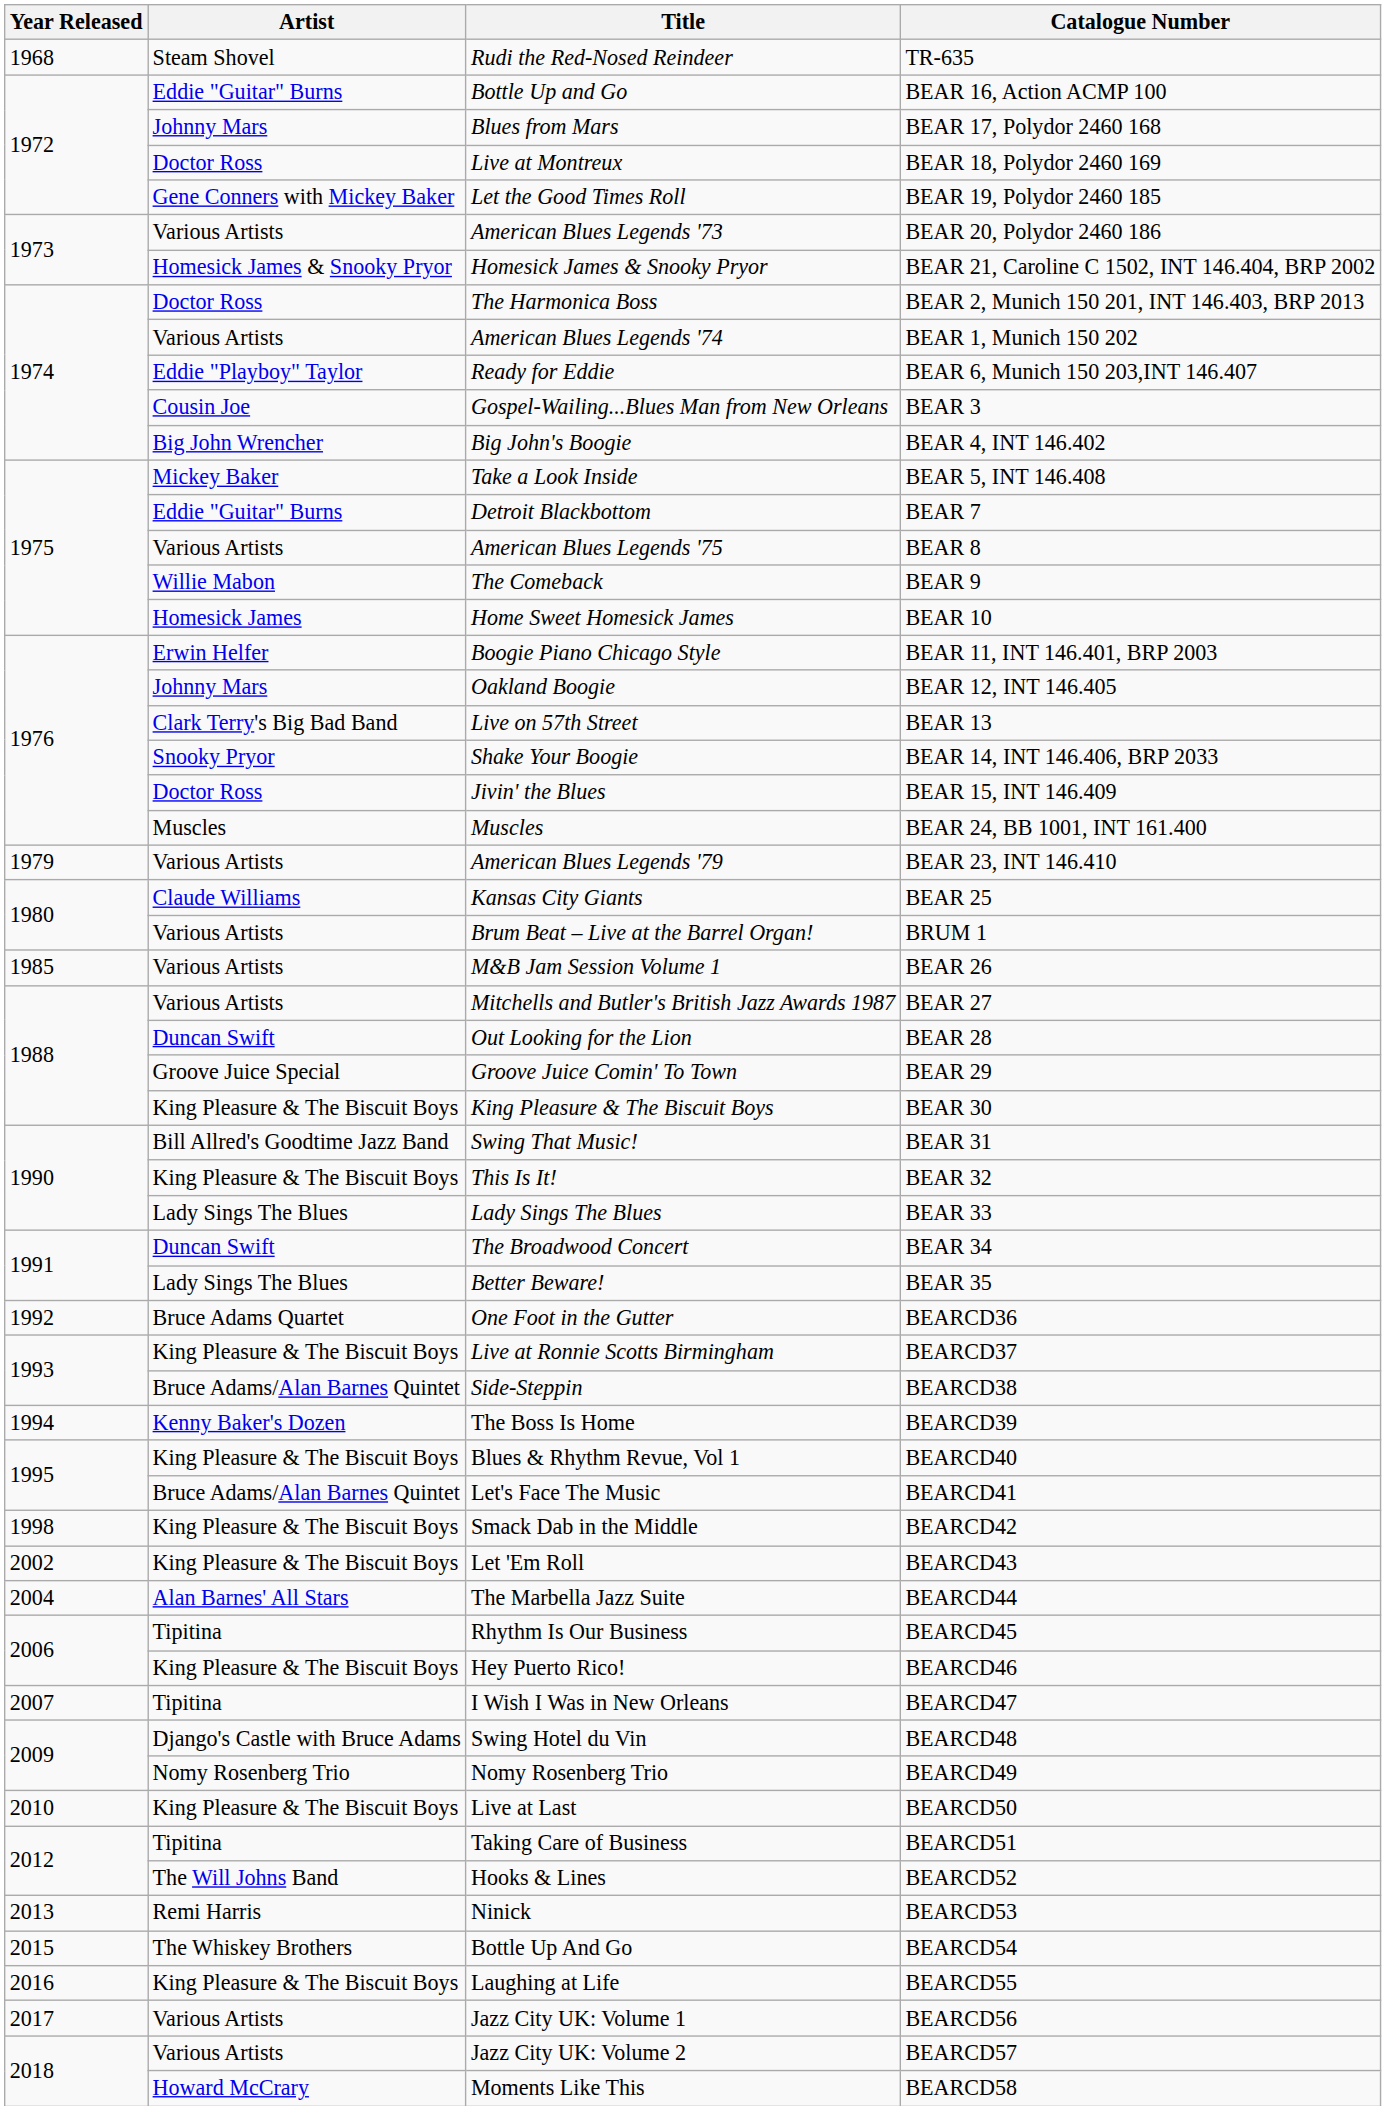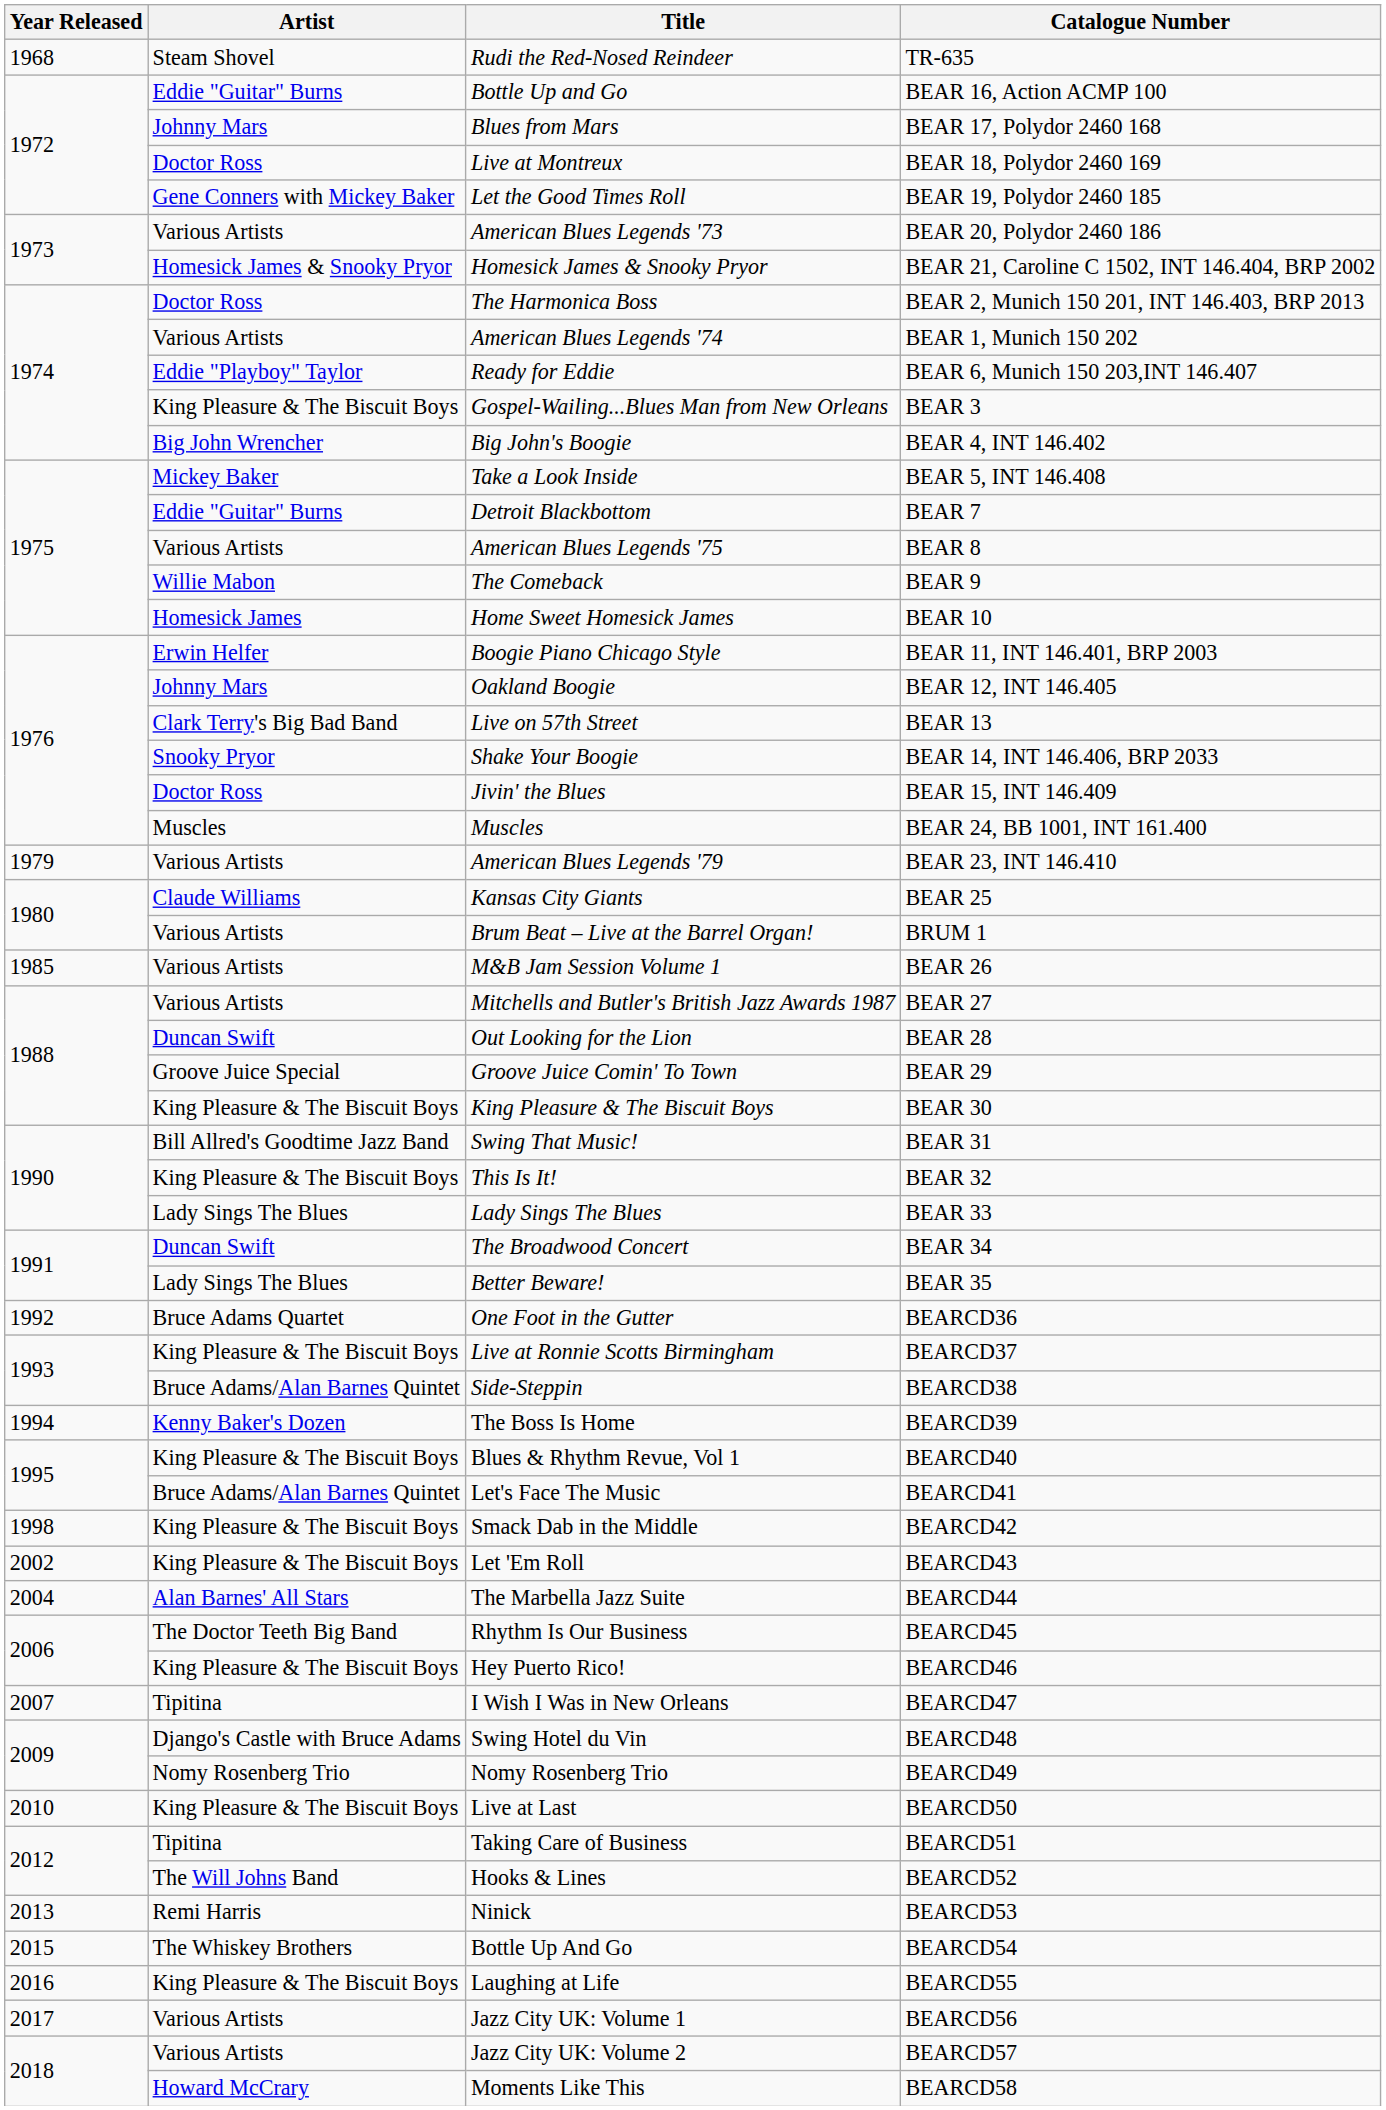Gospel-Wailing...Blues Man from New Orleans | Artist: Cousin Joe -> King Pleasure & The Biscuit Boys
Rhythm Is Our Business | Artist: Tipitina -> The Doctor Teeth Big Band
